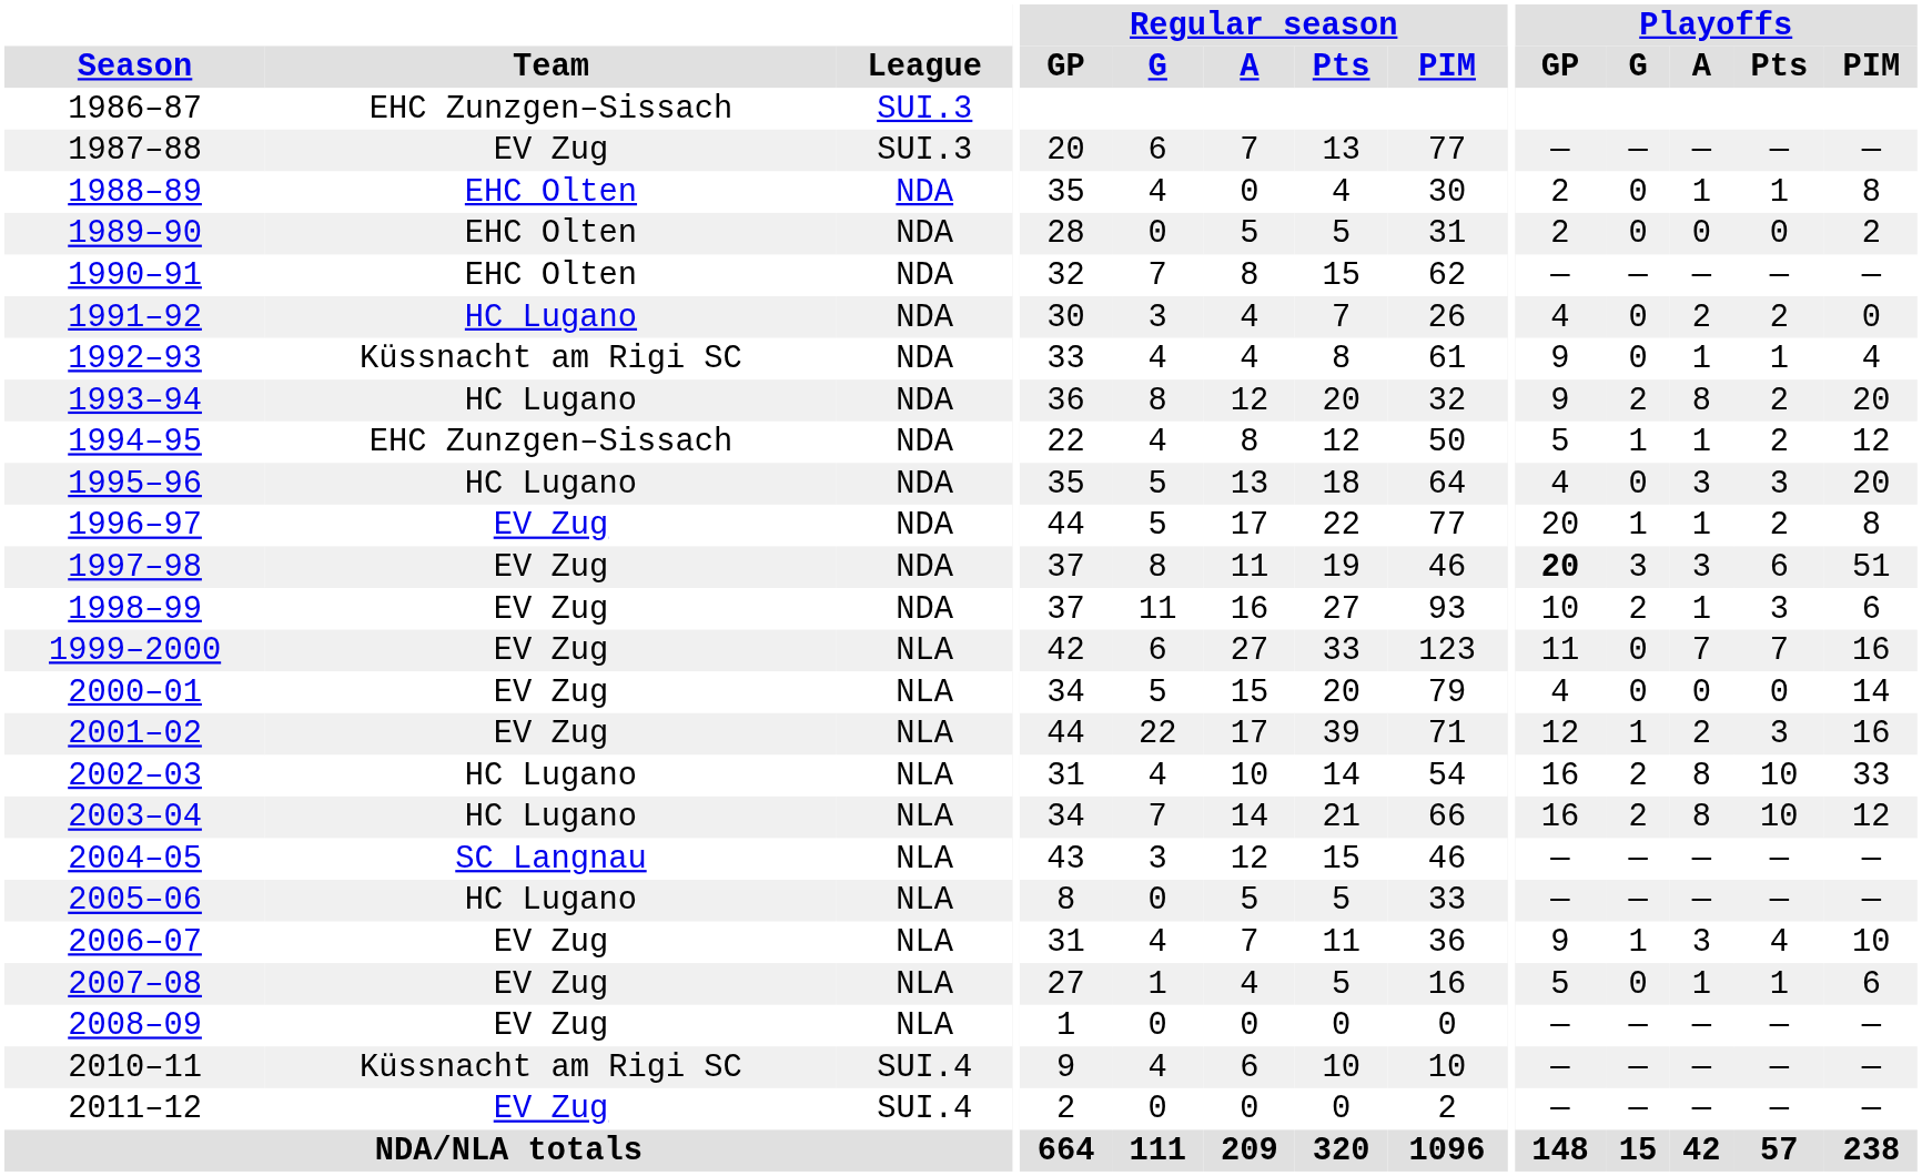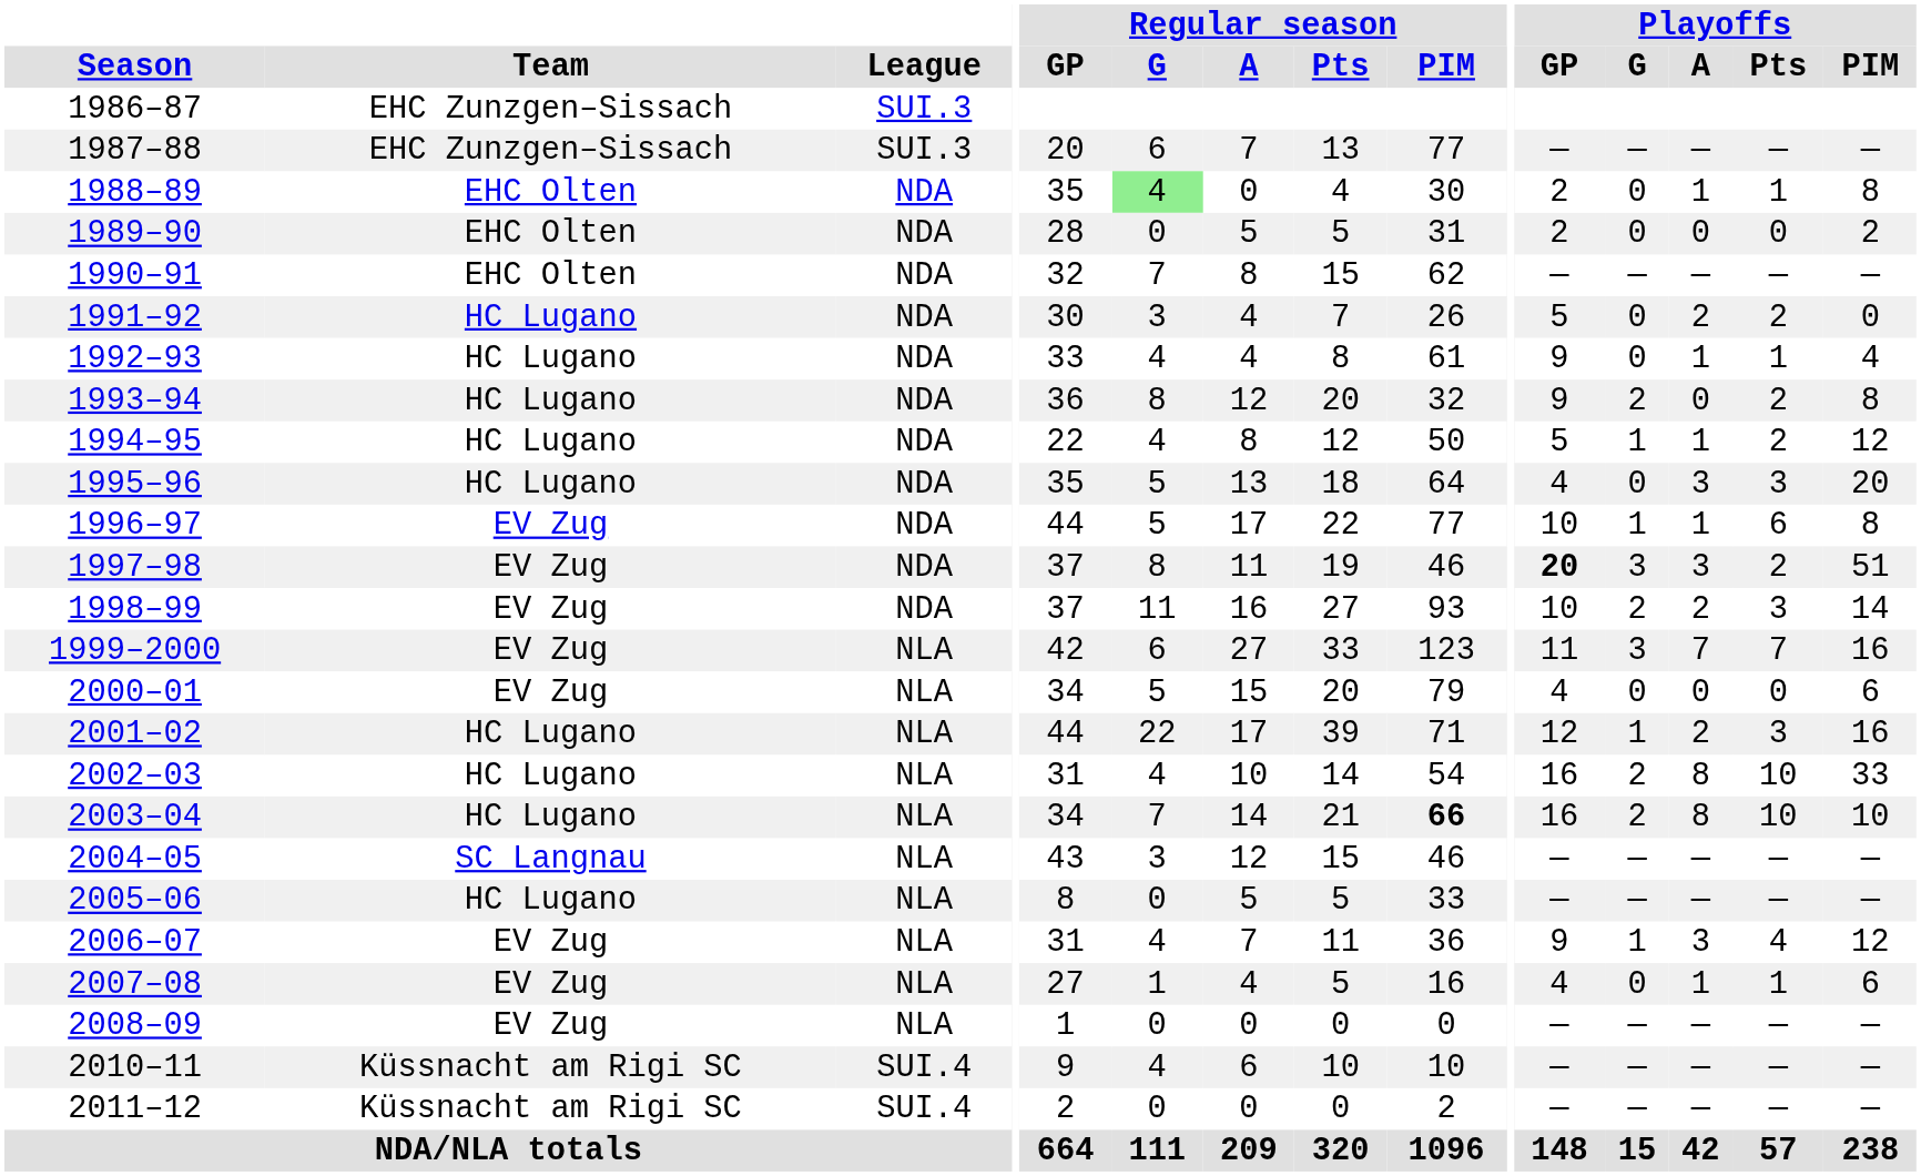1987–88 | Team: EV Zug -> EHC Zunzgen–Sissach
1988–89 | Regular season / G: no background -> lightgreen background
1991–92 | Playoffs / GP: 4 -> 5
1992–93 | Team: Küssnacht am Rigi SC -> HC Lugano
1993–94 | Playoffs / A: 8 -> 0
1993–94 | Playoffs / PIM: 20 -> 8
1994–95 | Team: EHC Zunzgen–Sissach -> HC Lugano
1996–97 | Playoffs / GP: 20 -> 10
1996–97 | Playoffs / Pts: 2 -> 6
1997–98 | Playoffs / Pts: 6 -> 2
1998–99 | Playoffs / A: 1 -> 2
1998–99 | Playoffs / PIM: 6 -> 14
1999–2000 | Playoffs / G: 0 -> 3
2000–01 | Playoffs / PIM: 14 -> 6
2001–02 | Team: EV Zug -> HC Lugano
2003–04 | Regular season / PIM: normal -> bold
2003–04 | Playoffs / PIM: 12 -> 10
2006–07 | Playoffs / PIM: 10 -> 12
2007–08 | Playoffs / GP: 5 -> 4
2011–12 | Team: EV Zug -> Küssnacht am Rigi SC
